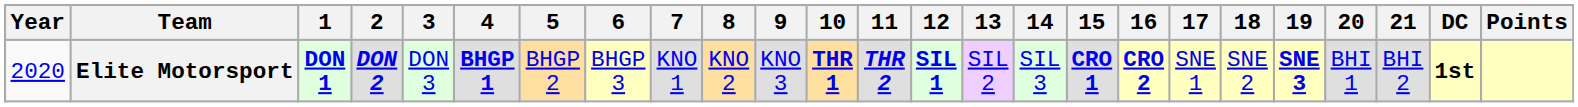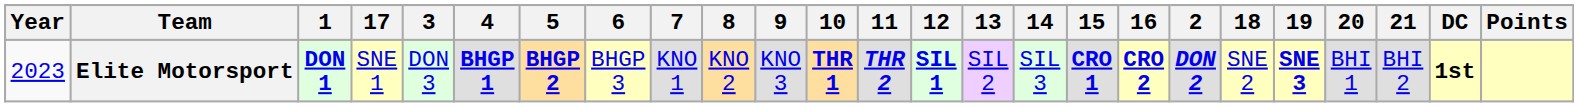columns swapped: 2 <-> 17
Elite Motorsport | Year: 2020 -> 2023
Elite Motorsport | 5: normal -> bold
